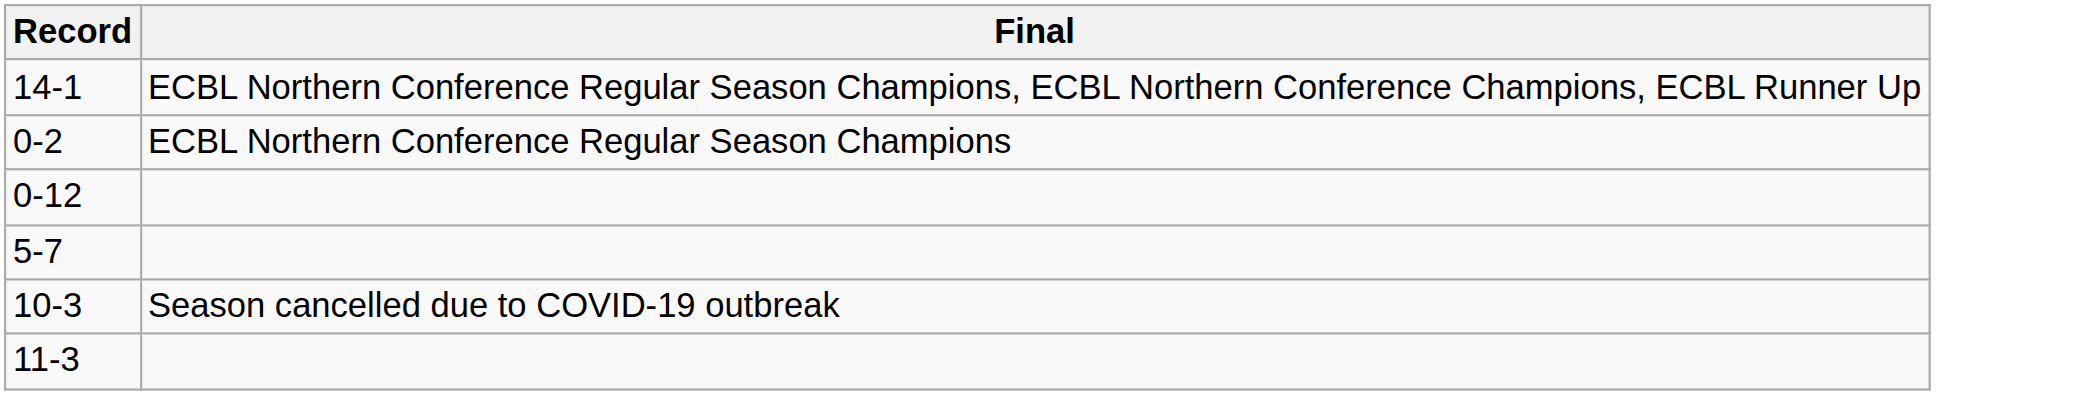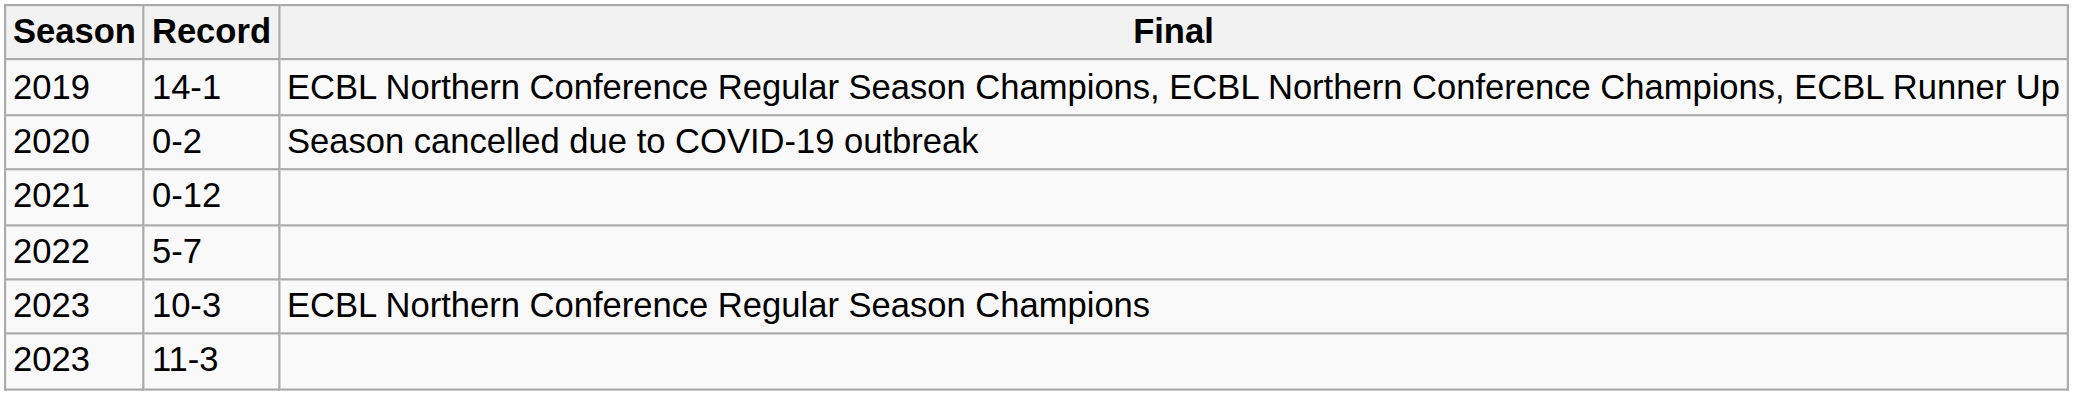+ column: Season | 2019 | 2020 | 2021 | 2022 | 2023 | 2023
0-2 | Final: ECBL Northern Conference Regular Season Champions -> Season cancelled due to COVID-19 outbreak
10-3 | Final: Season cancelled due to COVID-19 outbreak -> ECBL Northern Conference Regular Season Champions
